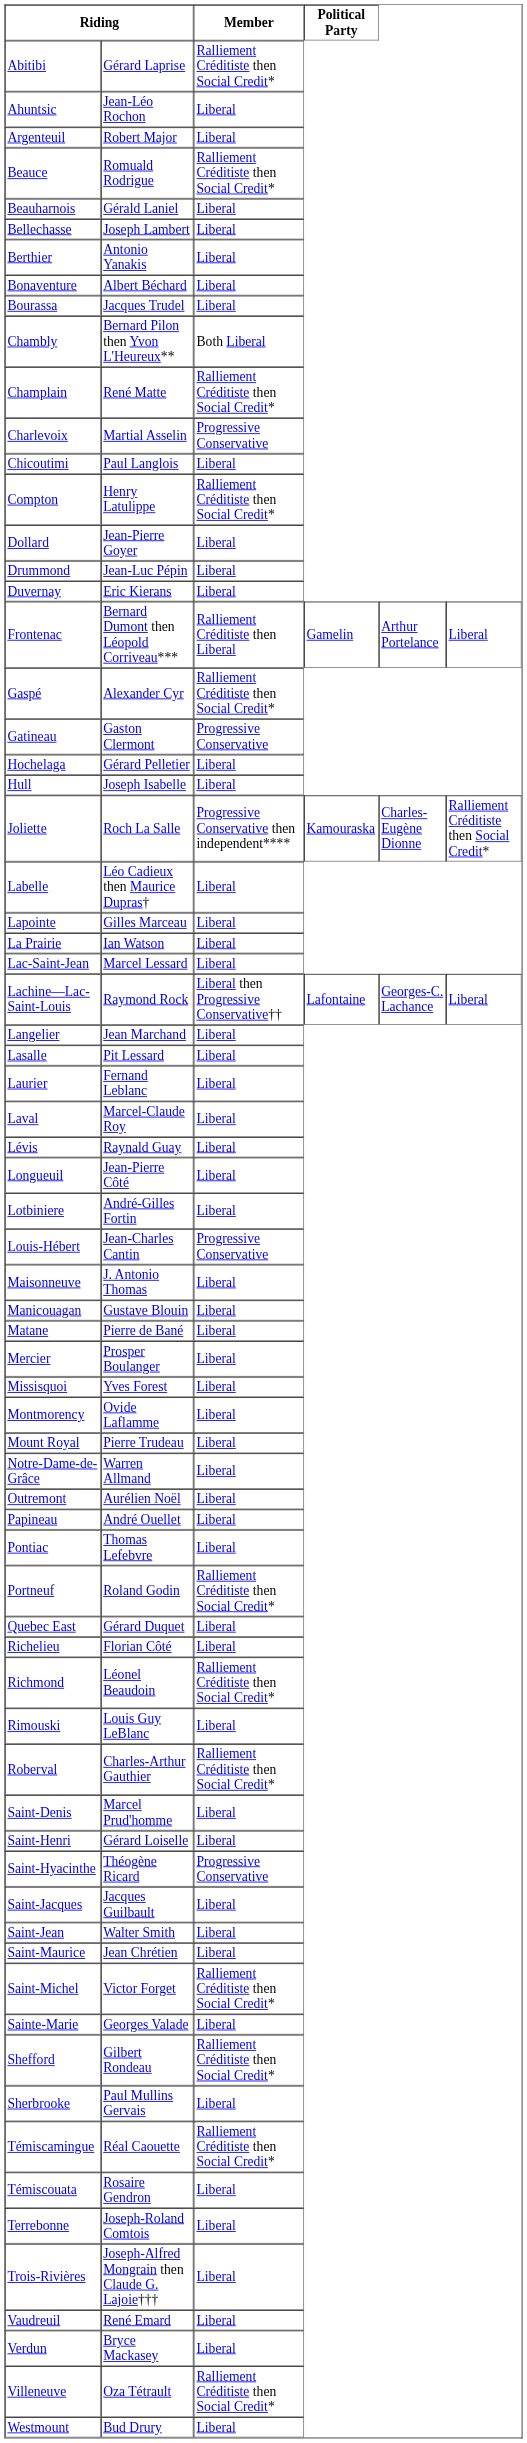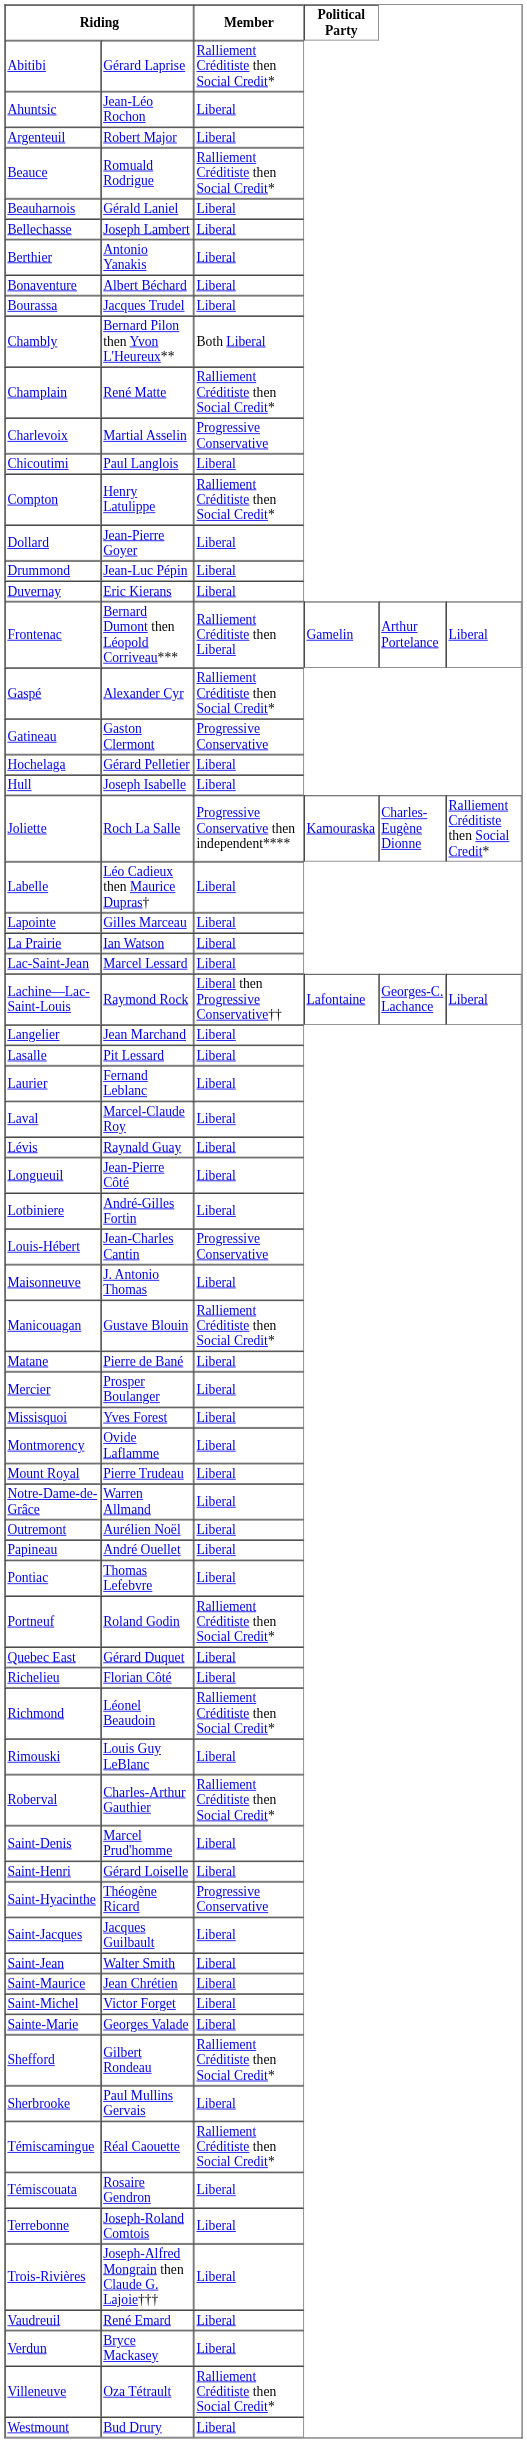Manicouagan | Member: Liberal -> Ralliement Créditiste then Social Credit*
Saint-Michel | Member: Ralliement Créditiste then Social Credit* -> Liberal
